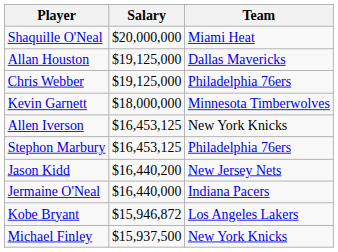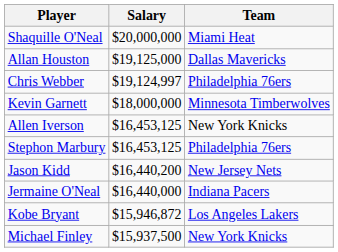Chris Webber | Salary: $19,125,000 -> $19,124,997
